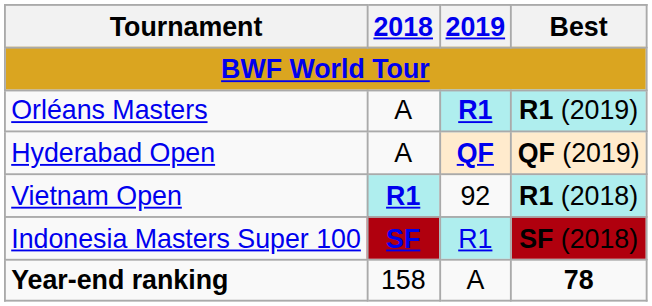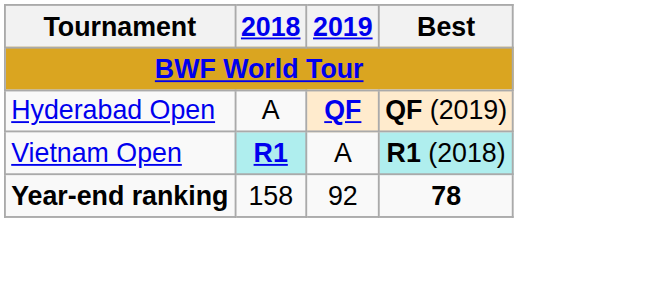- row: Orléans Masters | A | R1 | R1 (2019)
Vietnam Open | 2019: 92 -> A
- row: Indonesia Masters Super 100 | SF | R1 | SF (2018)
Year-end ranking | 2019: A -> 92
